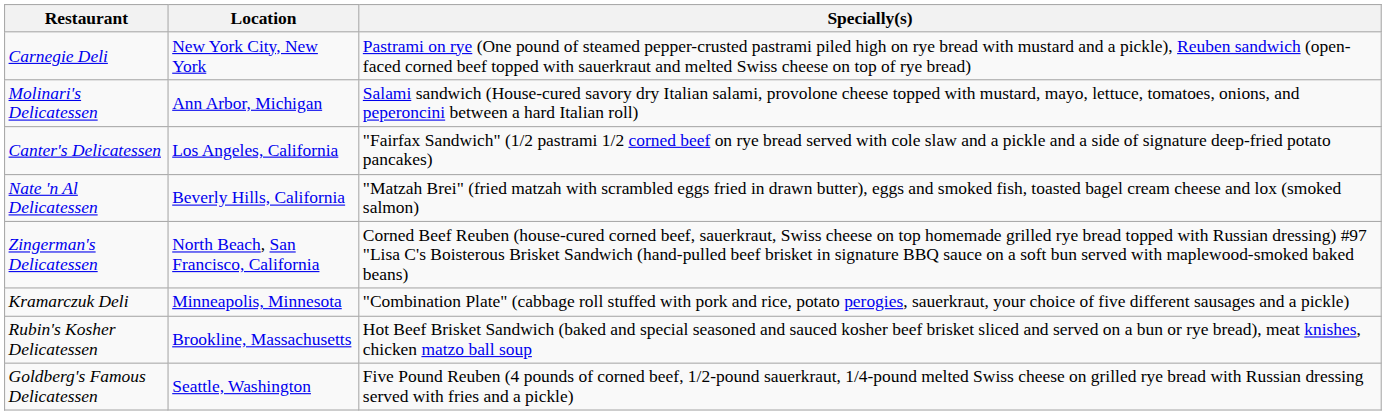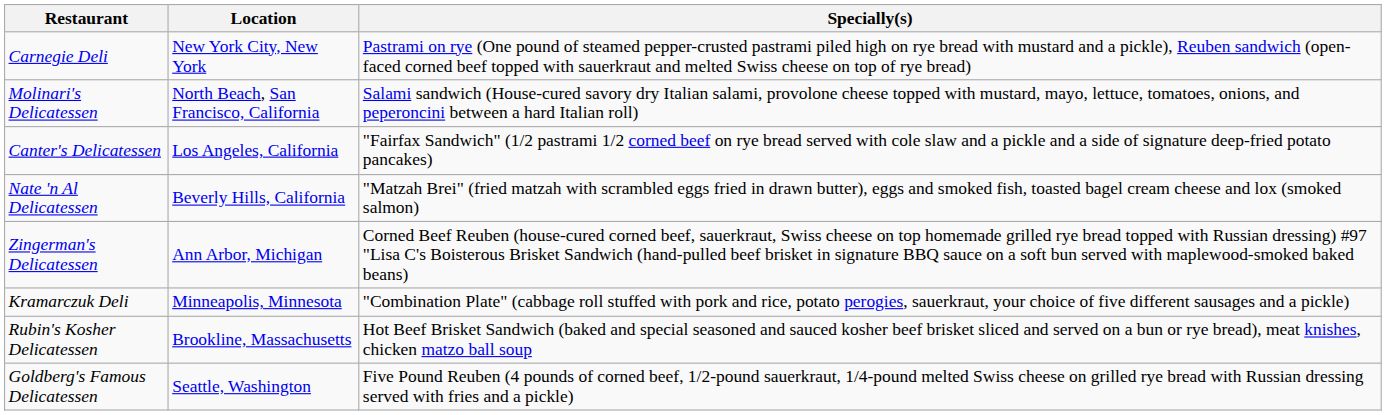Molinari's Delicatessen | Location: Ann Arbor, Michigan -> North Beach, San Francisco, California
Zingerman's Delicatessen | Location: North Beach, San Francisco, California -> Ann Arbor, Michigan
